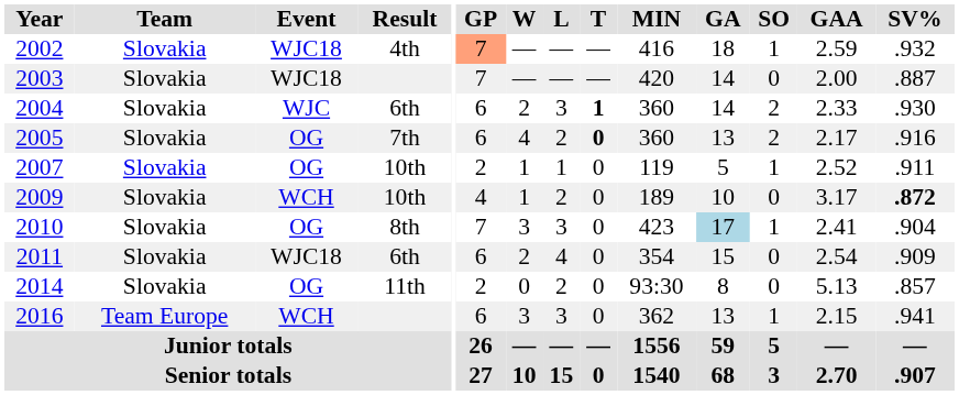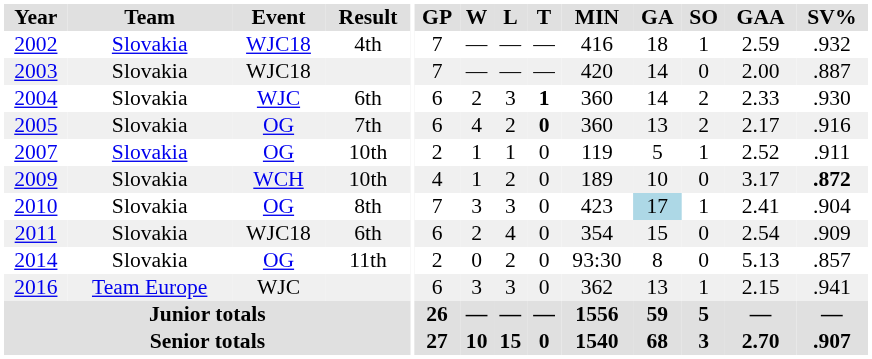2002 | GP: lightsalmon background -> no background
2016 | Event: WCH -> WJC
